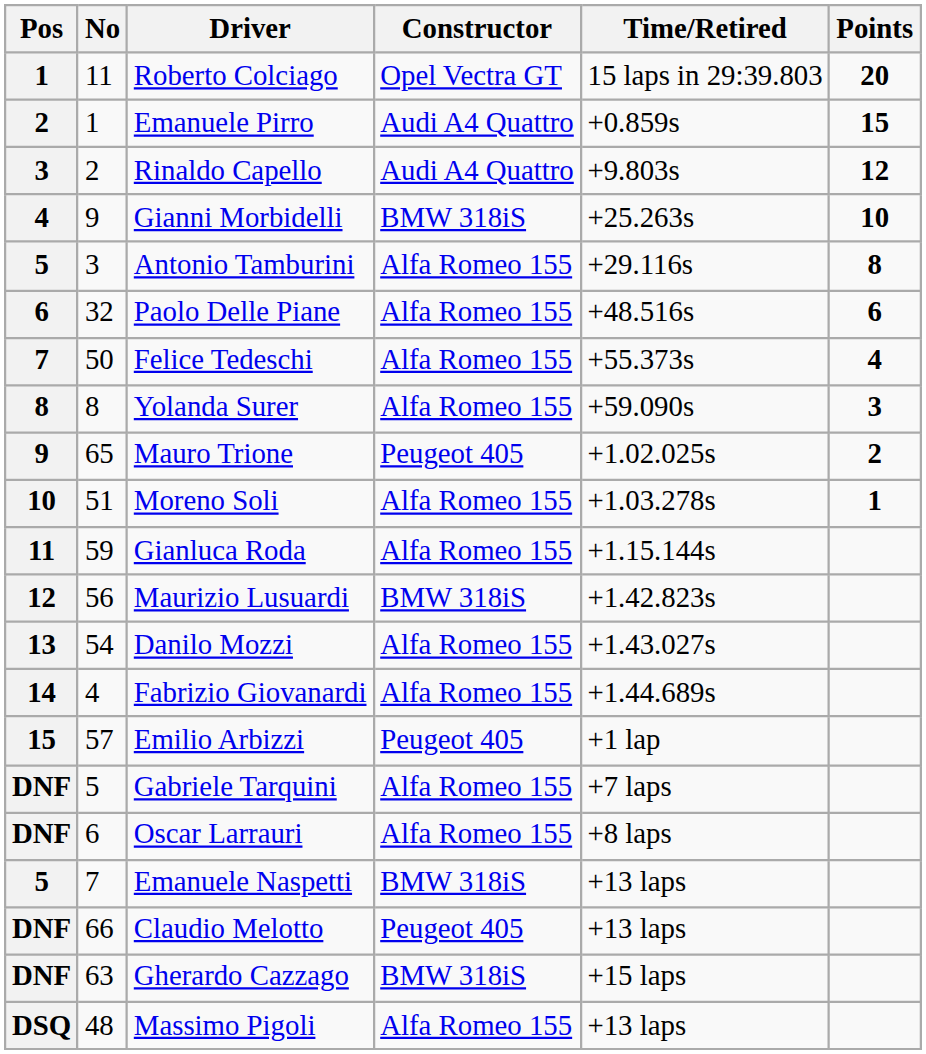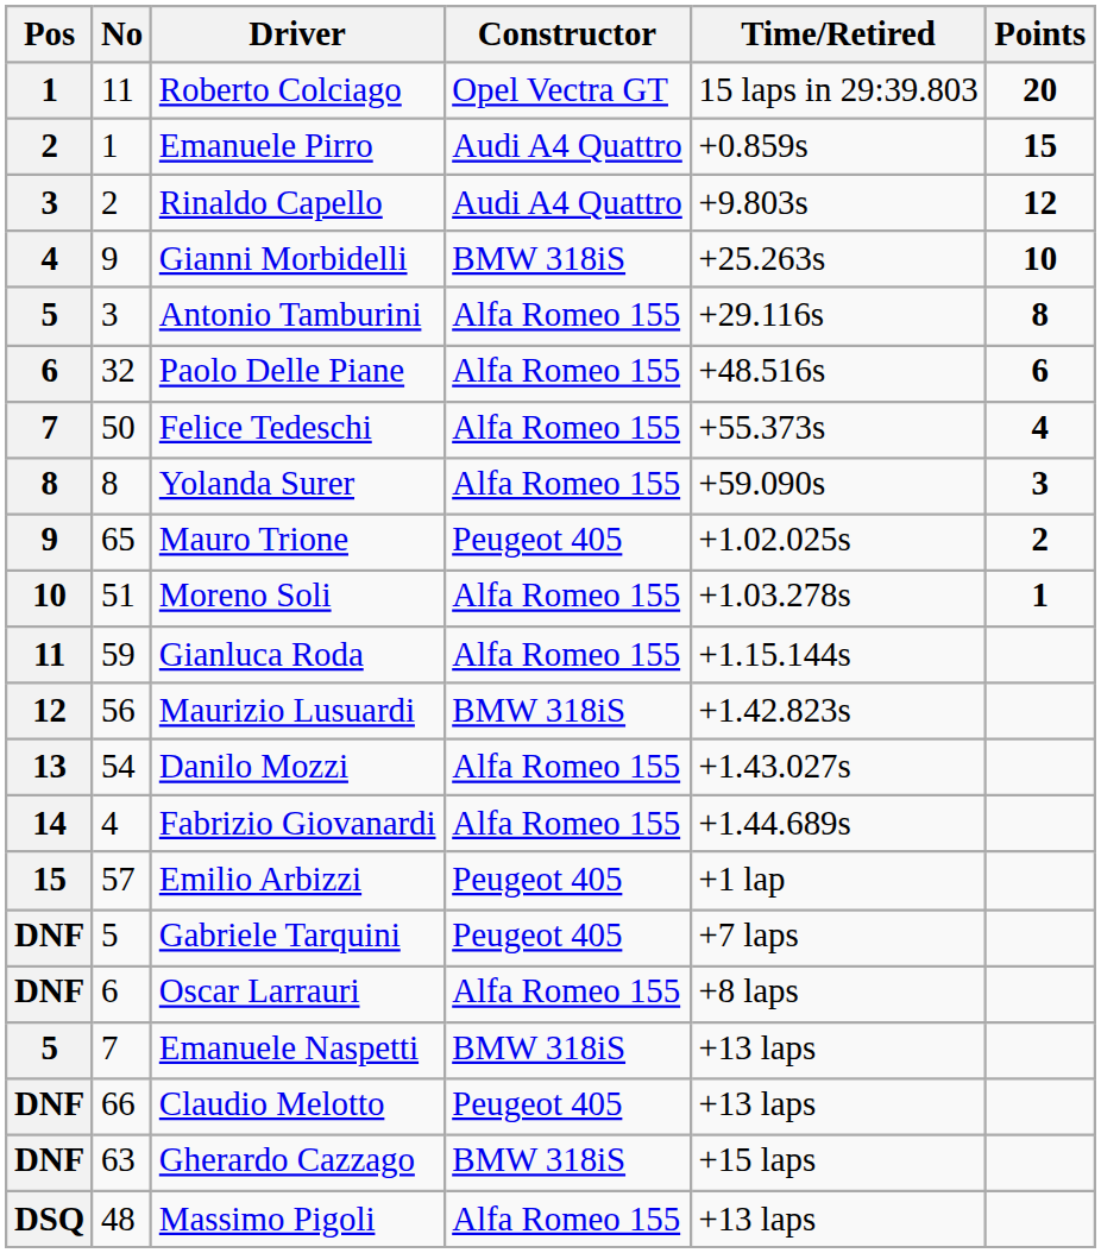Gabriele Tarquini | Constructor: Alfa Romeo 155 -> Peugeot 405
